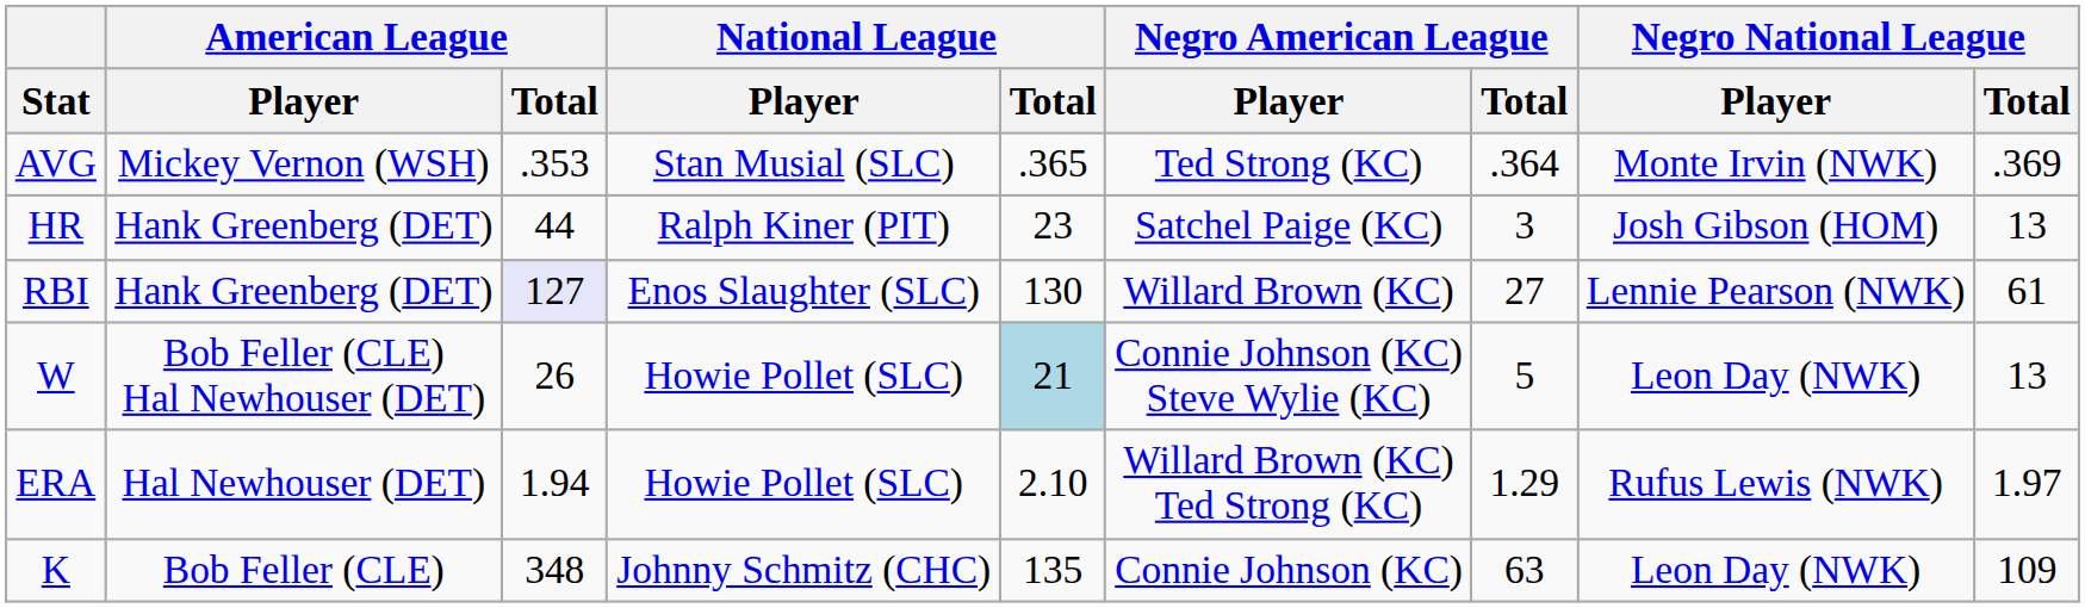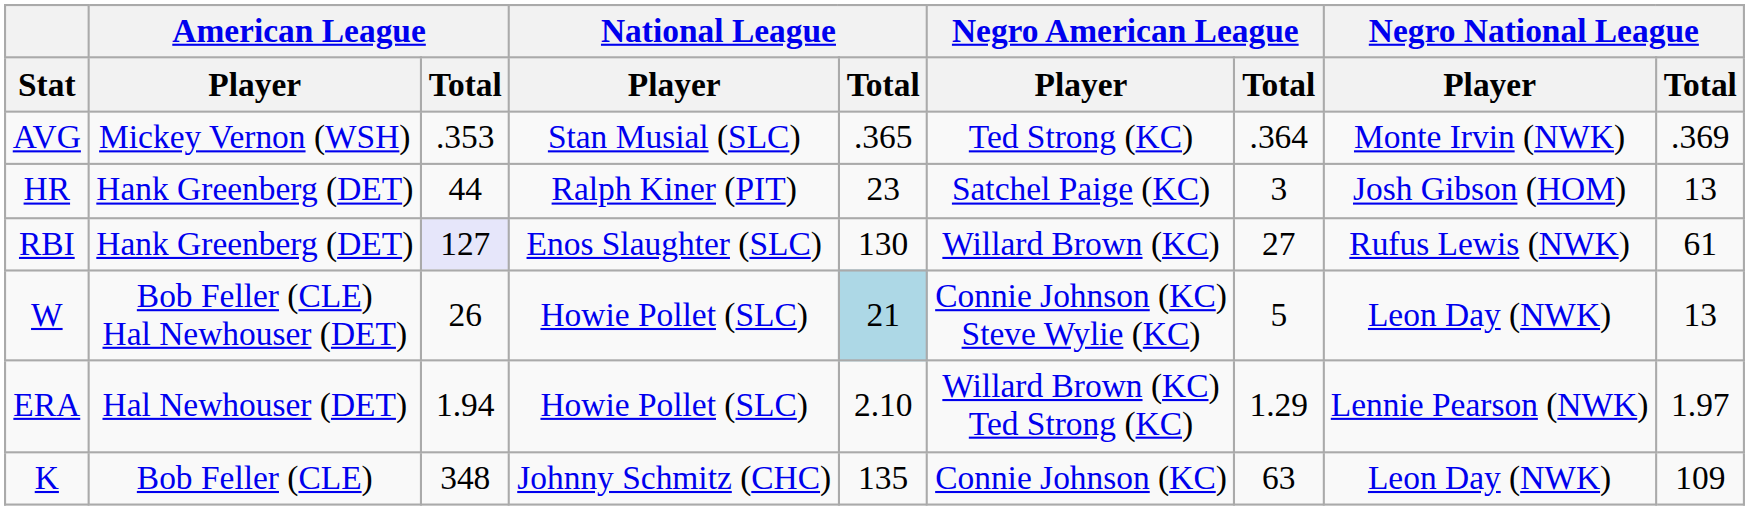RBI | Negro National League / Player: Lennie Pearson (NWK) -> Rufus Lewis (NWK)
ERA | Negro National League / Player: Rufus Lewis (NWK) -> Lennie Pearson (NWK)
